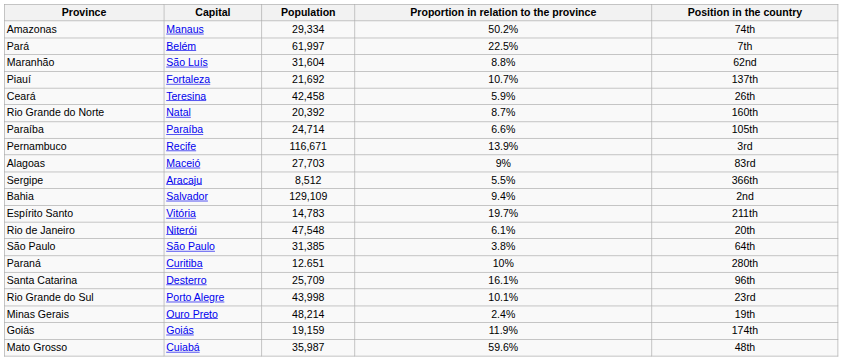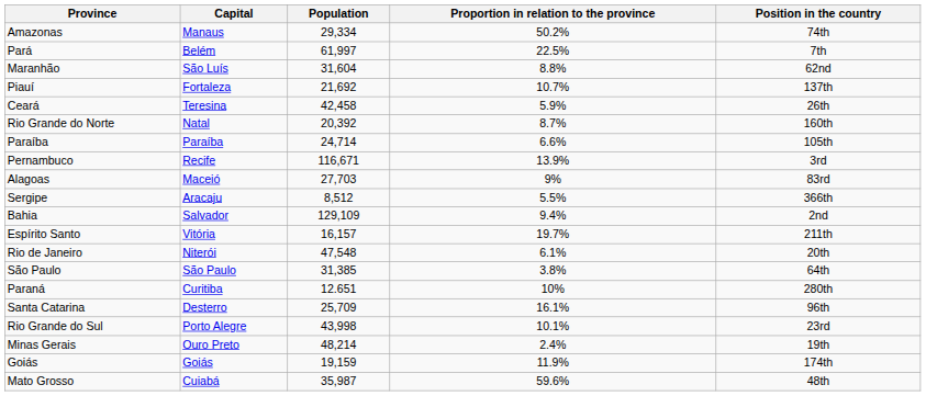Espírito Santo | Population: 14,783 -> 16,157
